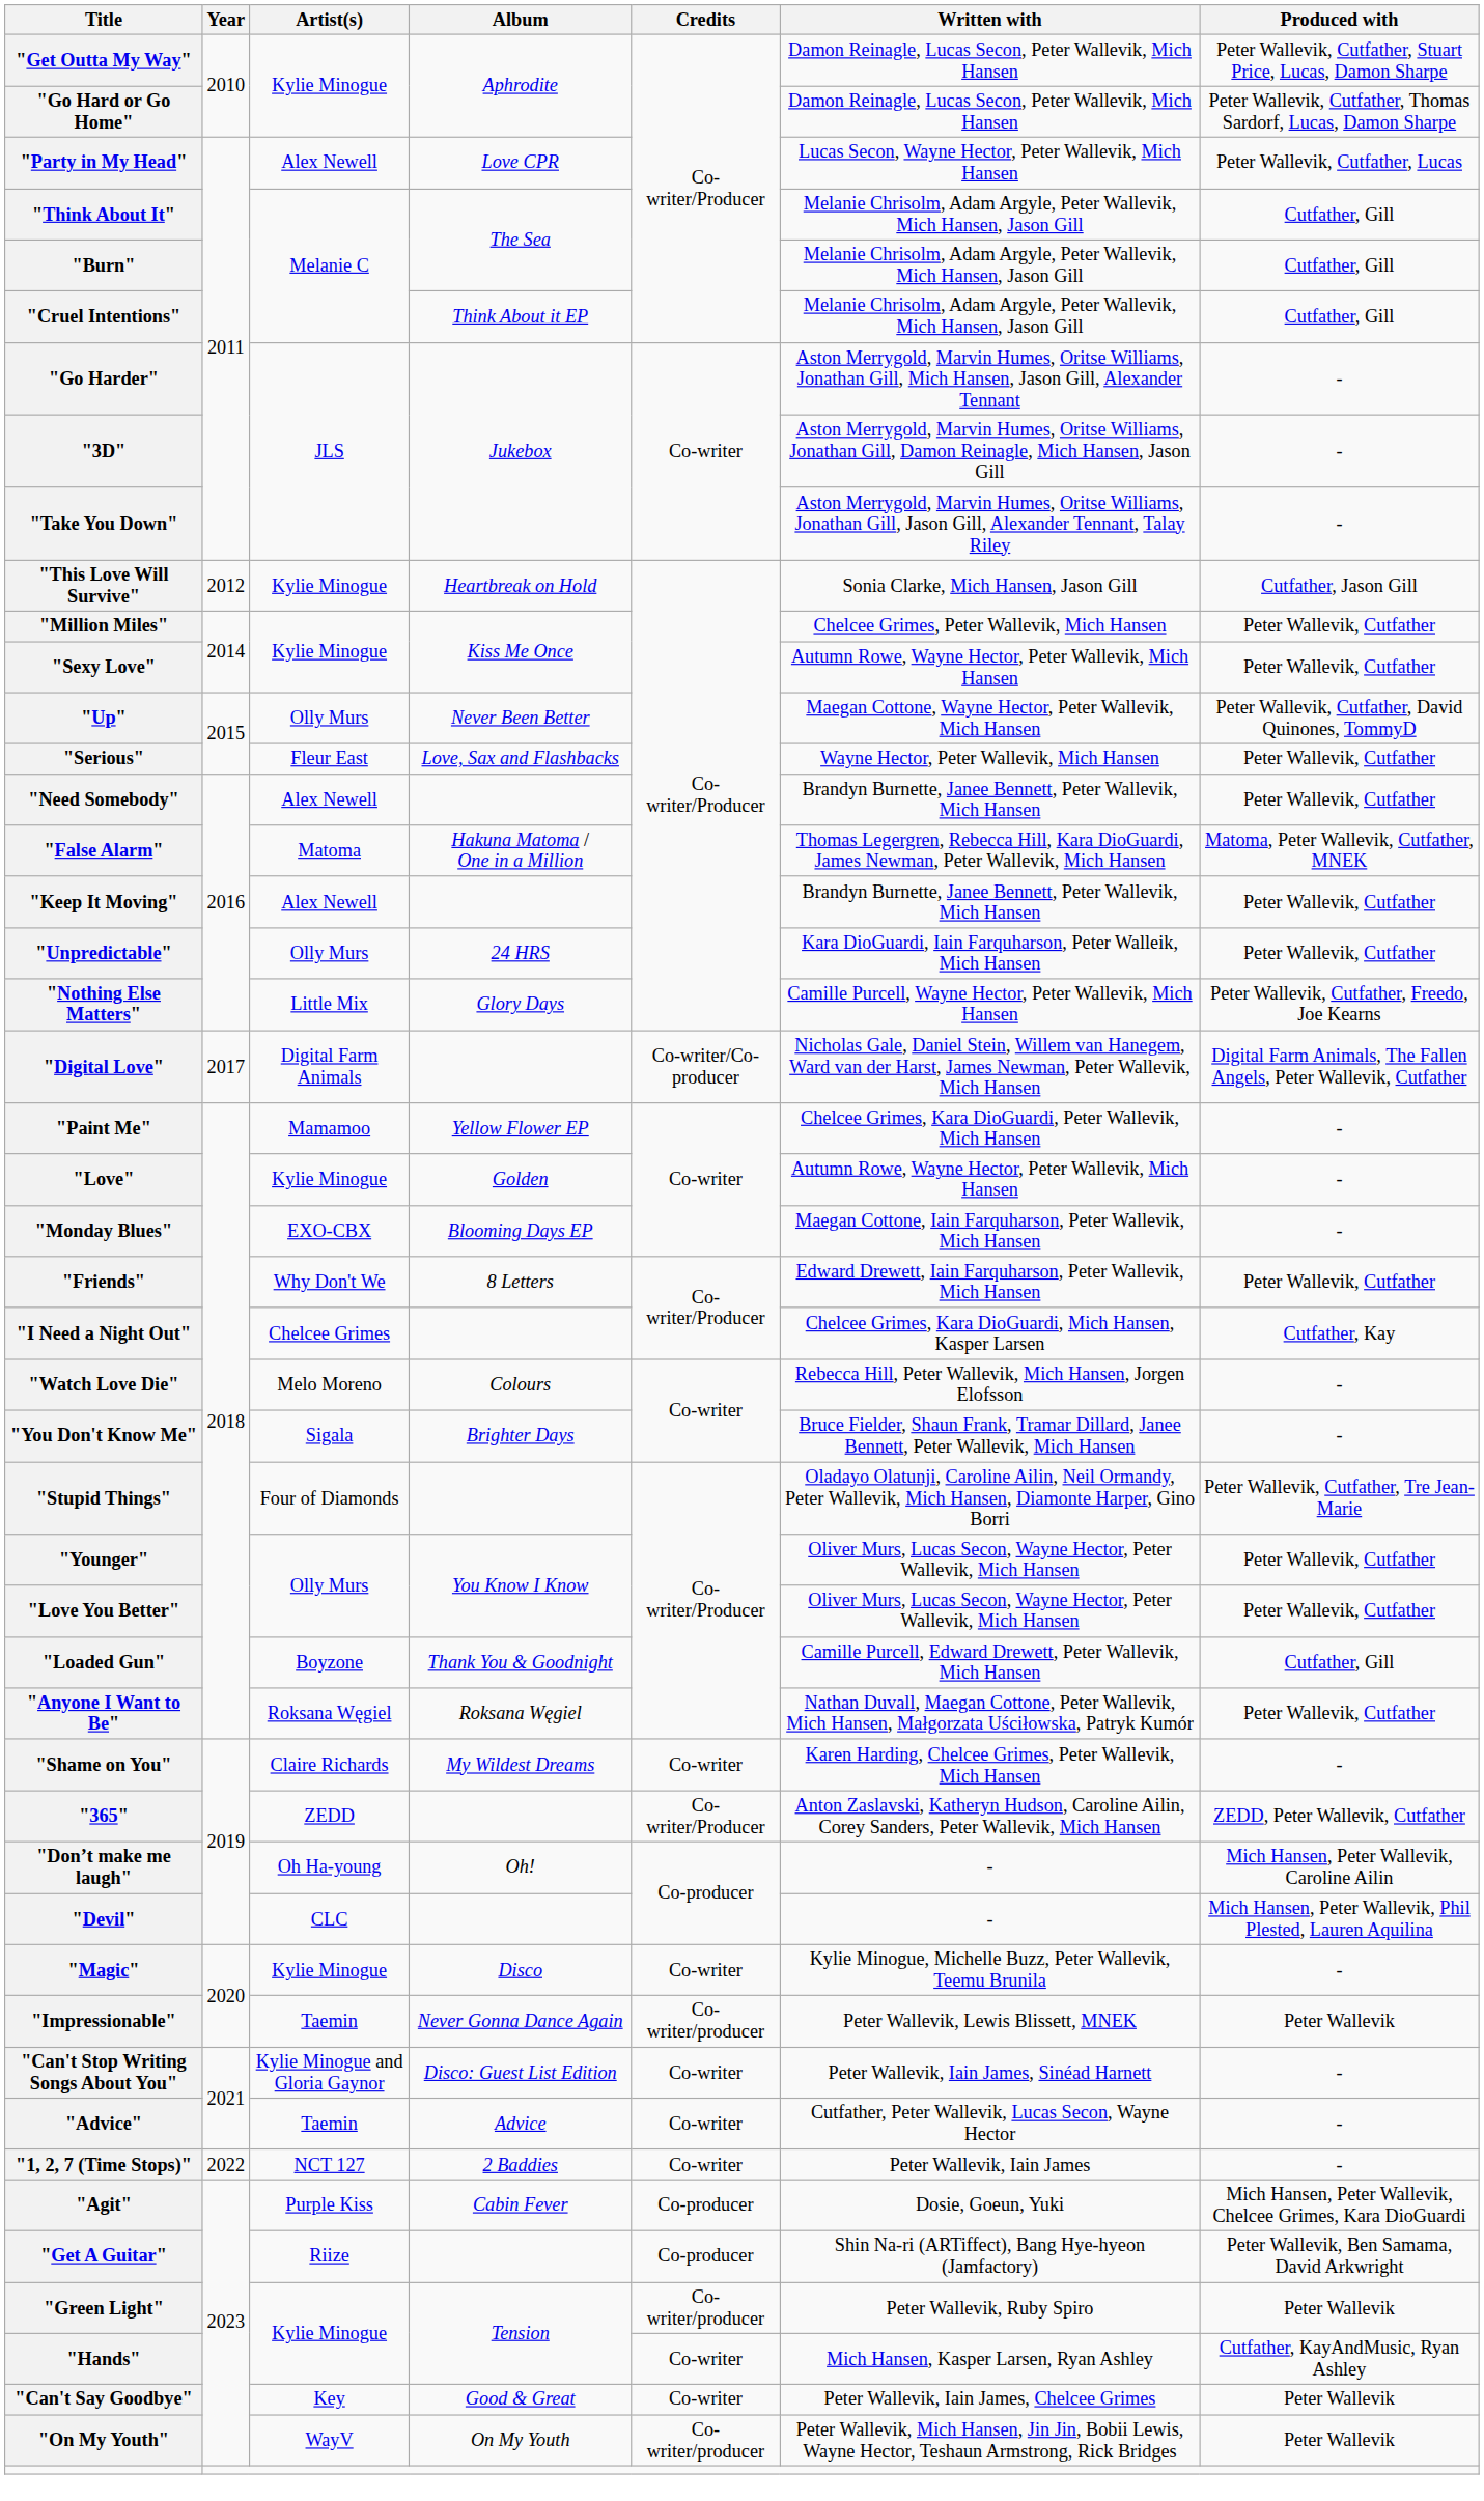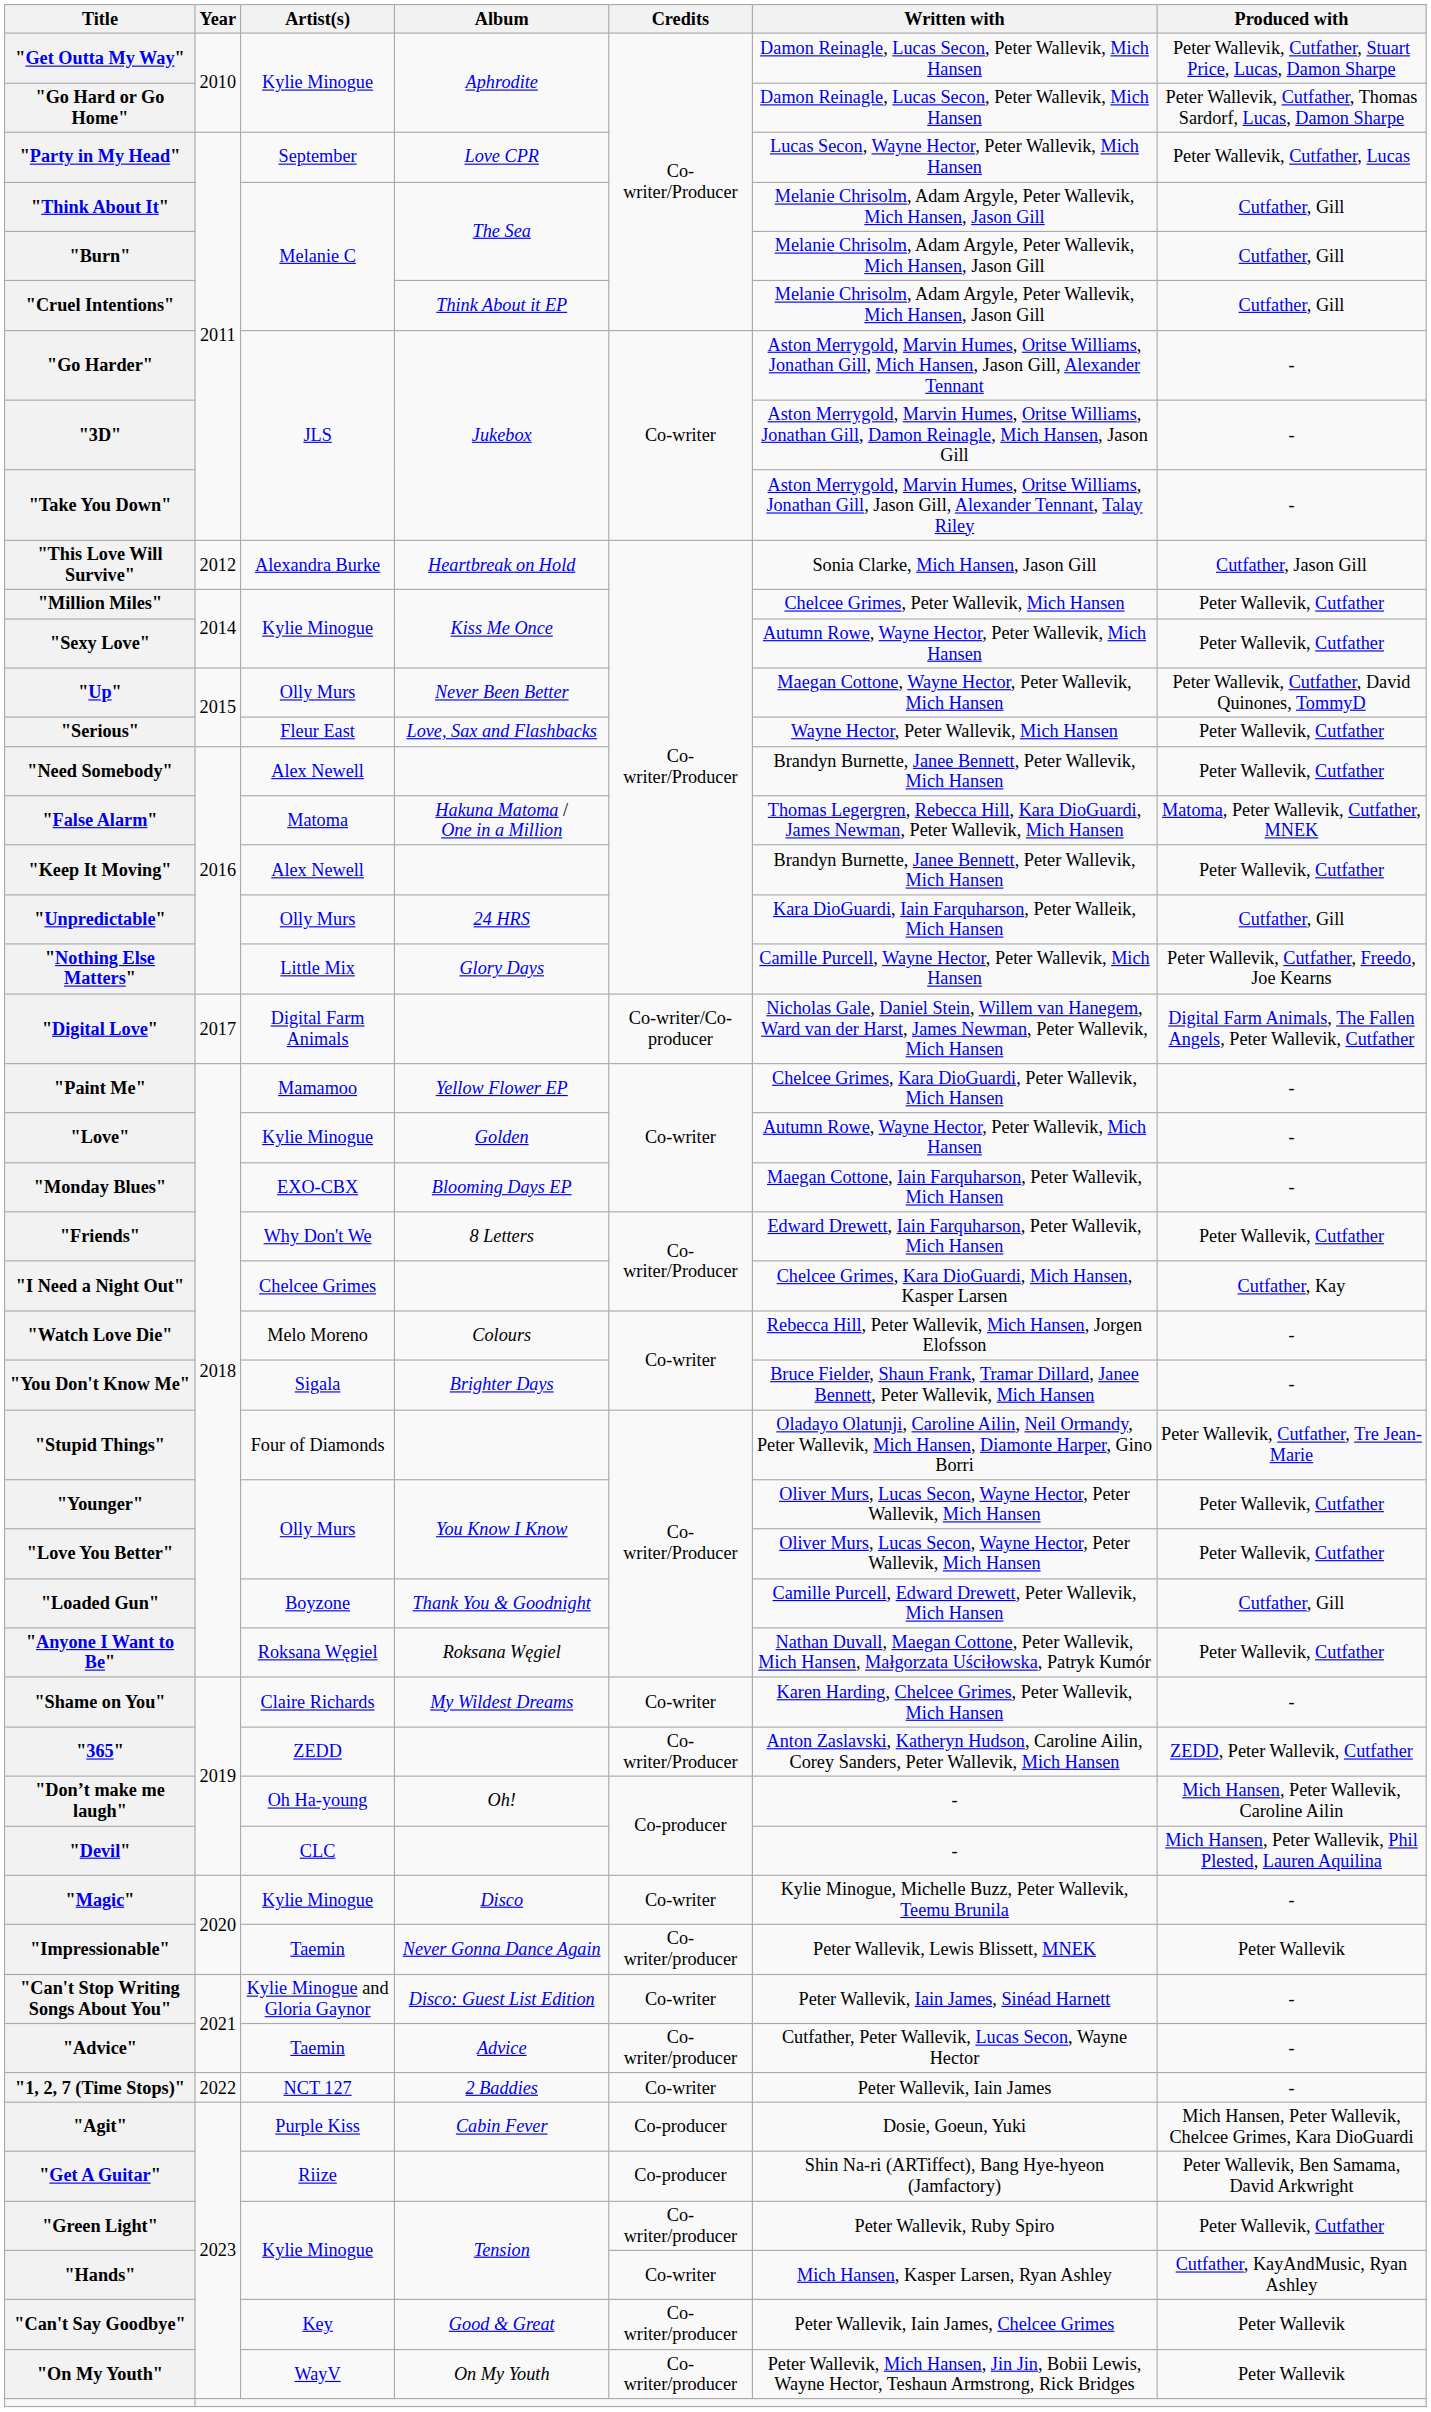"Party in My Head" | Artist(s): Alex Newell -> September
"This Love Will Survive" | Artist(s): Kylie Minogue -> Alexandra Burke
"Unpredictable" | Produced with: Peter Wallevik, Cutfather -> Cutfather, Gill
"Advice" | Credits: Co-writer -> Co-writer/producer
"Green Light" | Produced with: Peter Wallevik -> Peter Wallevik, Cutfather
"Can't Say Goodbye" | Credits: Co-writer -> Co-writer/producer
